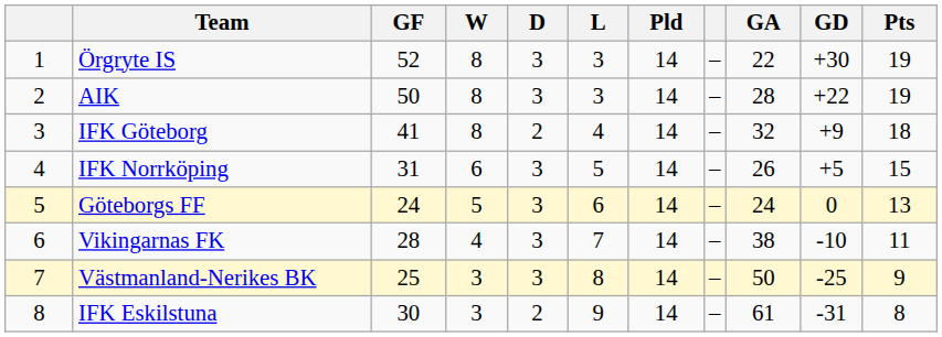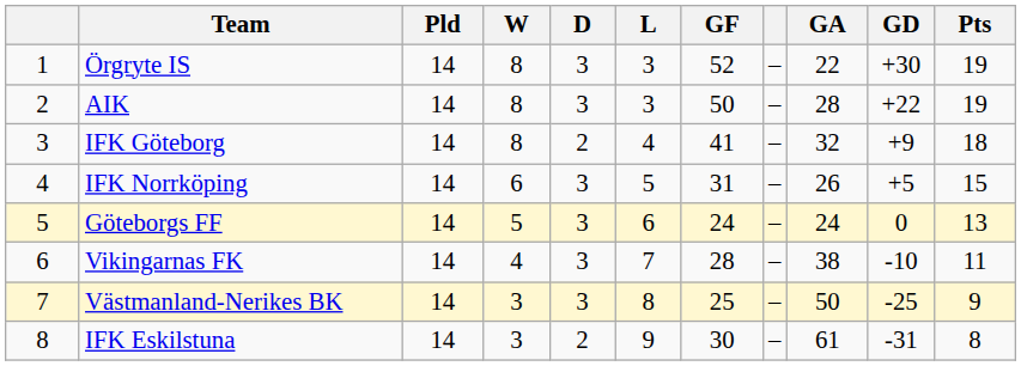columns swapped: Pld <-> GF
